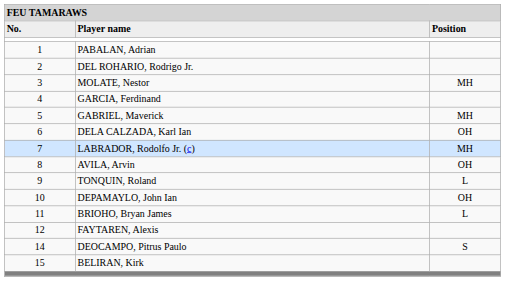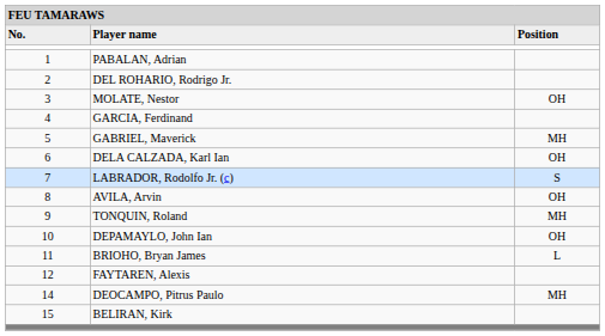MOLATE, Nestor | column 3: MH -> OH
LABRADOR, Rodolfo Jr. (c) | column 3: MH -> S
TONQUIN, Roland | column 3: L -> MH
DEOCAMPO, Pitrus Paulo | column 3: S -> MH
